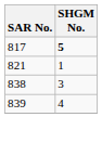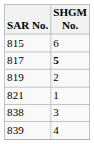+ row: 815 | 6
+ row: 819 | 2
